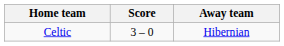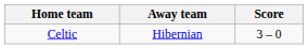columns swapped: Score <-> Away team
